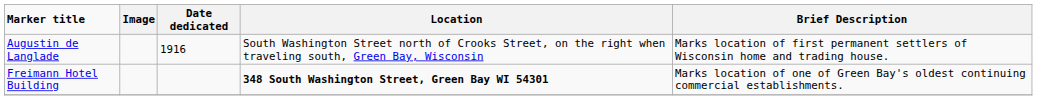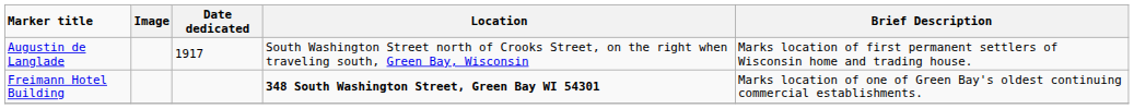Augustin de Langlade | Date dedicated: 1916 -> 1917
